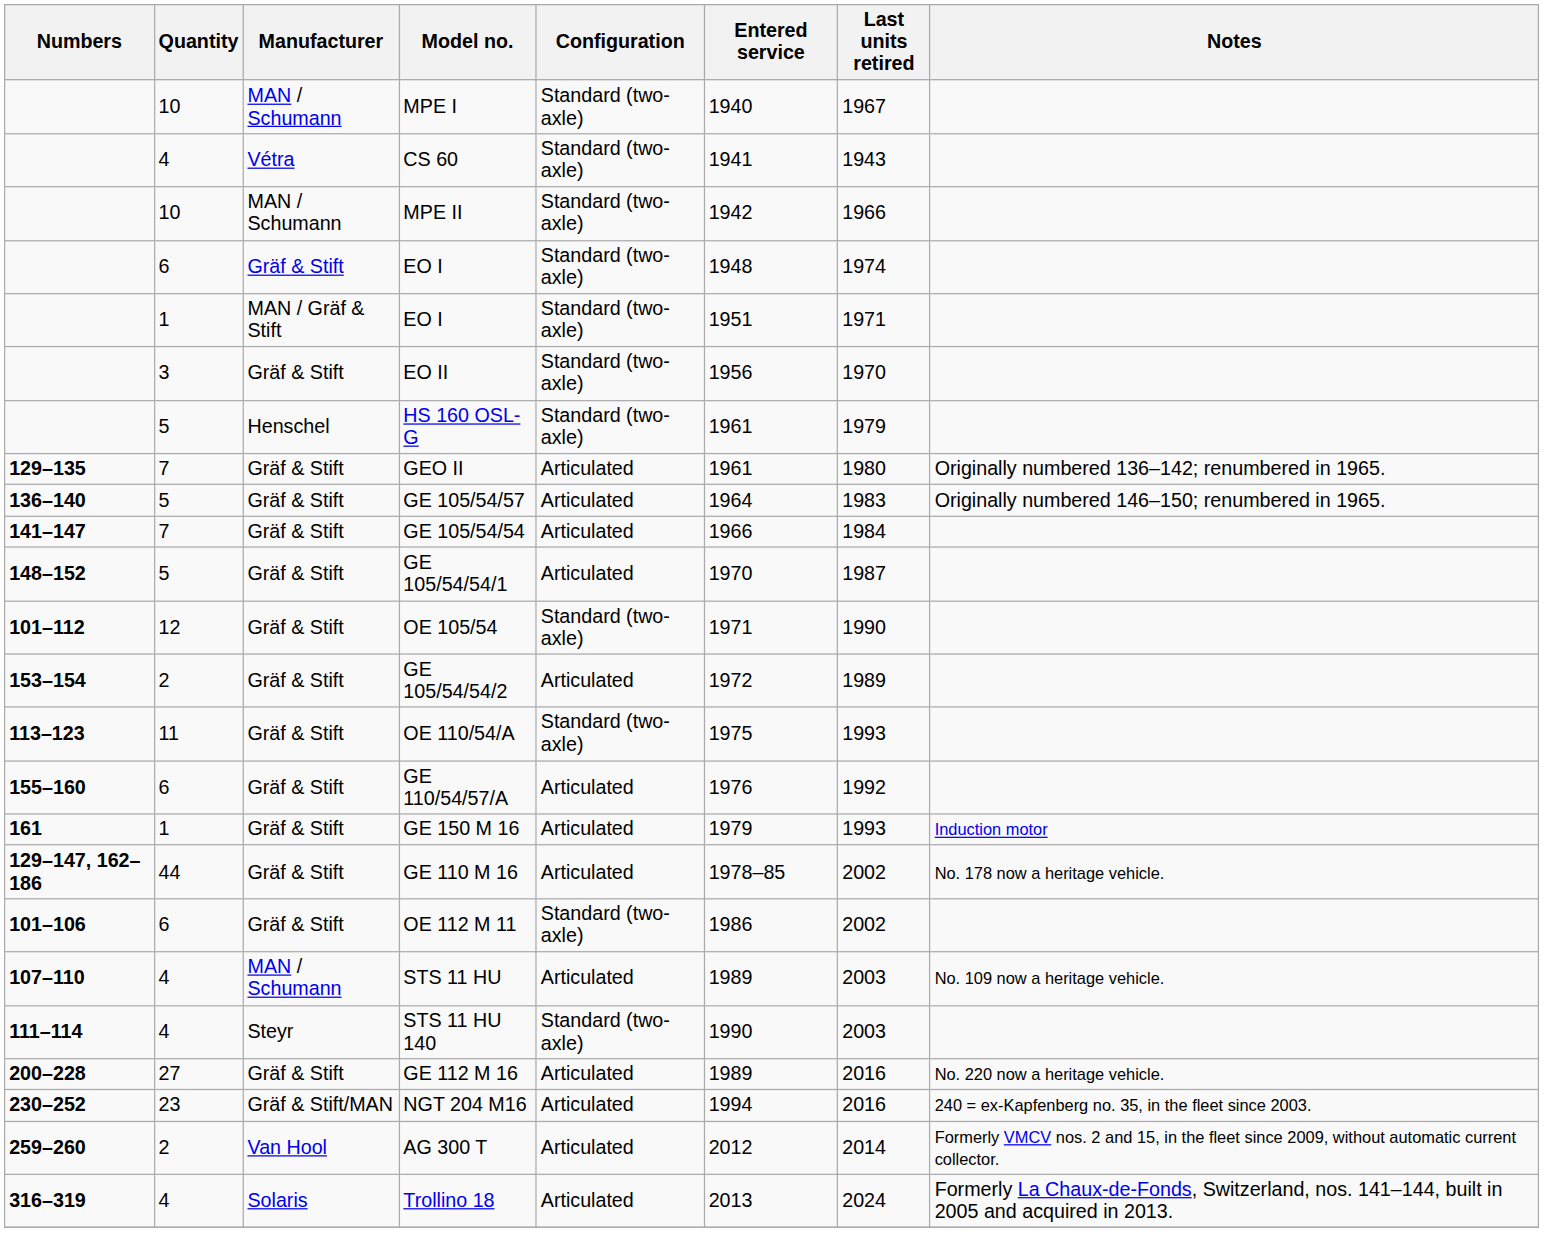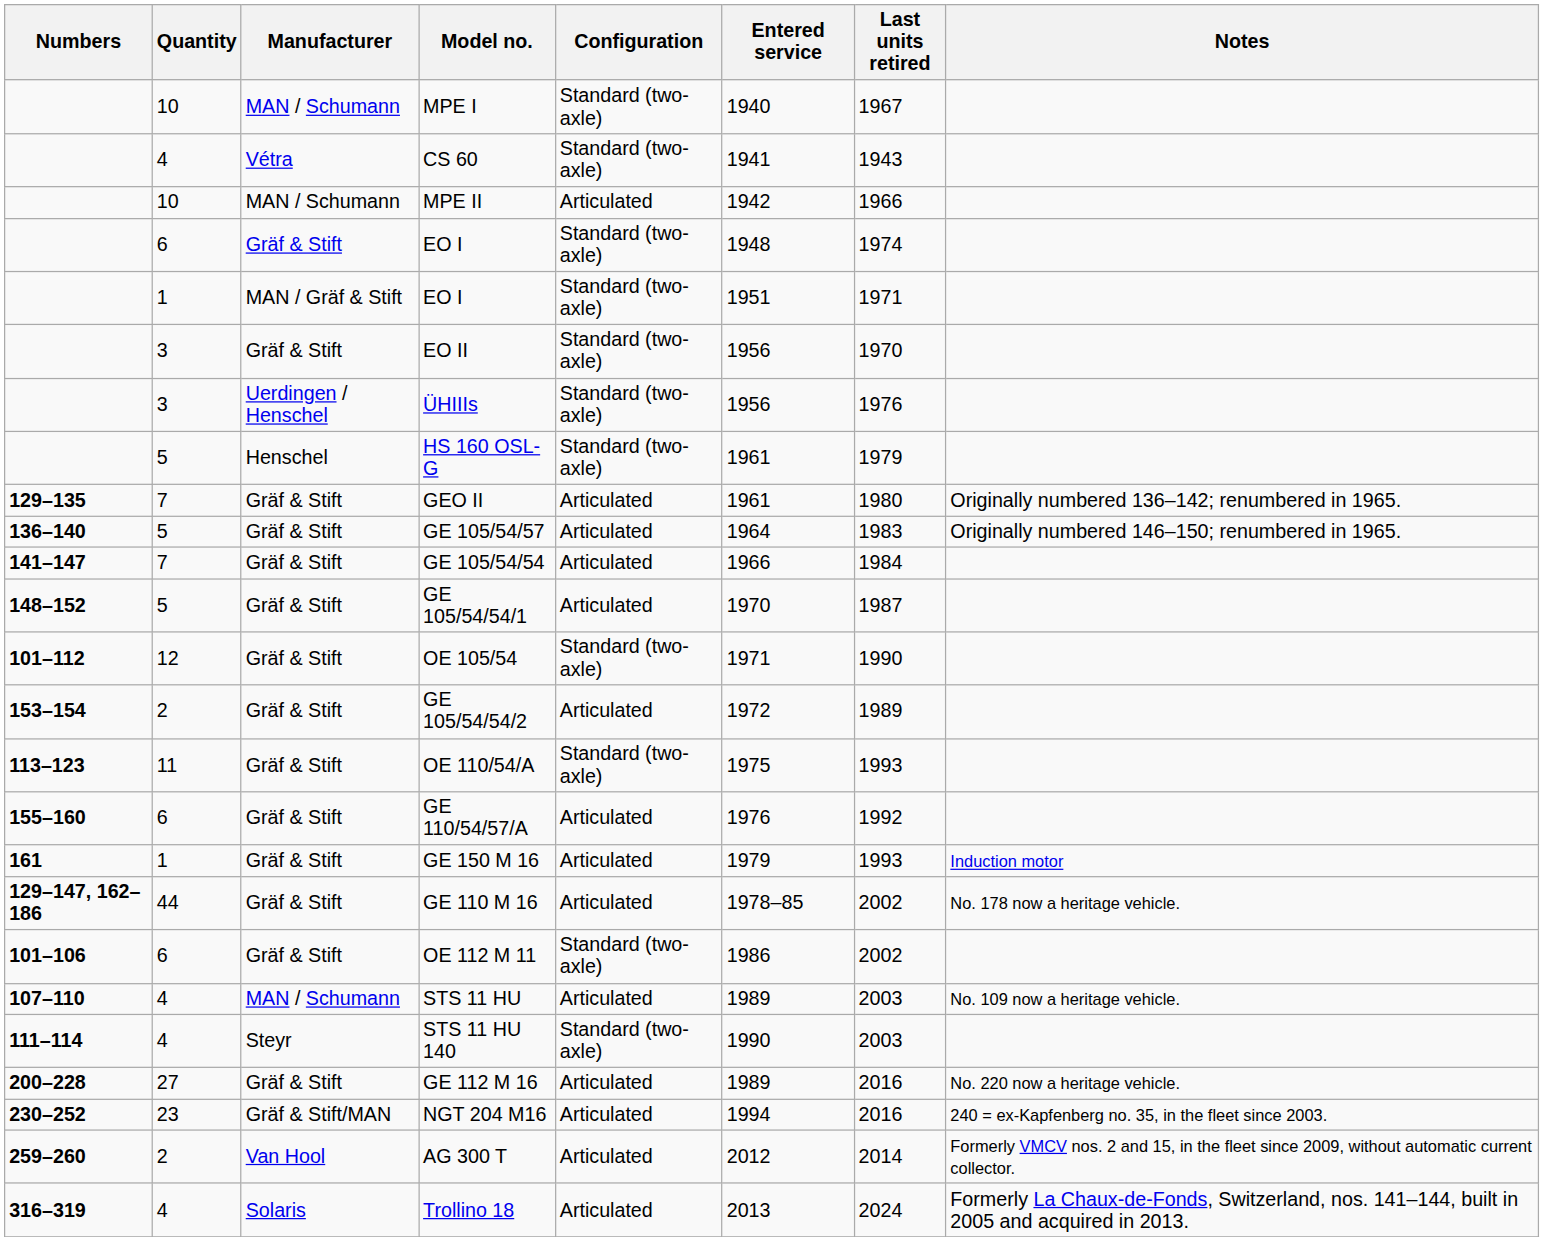MPE II | Configuration: Standard (two-axle) -> Articulated
+ row: 3 | Uerdingen / Henschel | ÜHIIIs | Standard (two-axle) | 1956 | 1976
